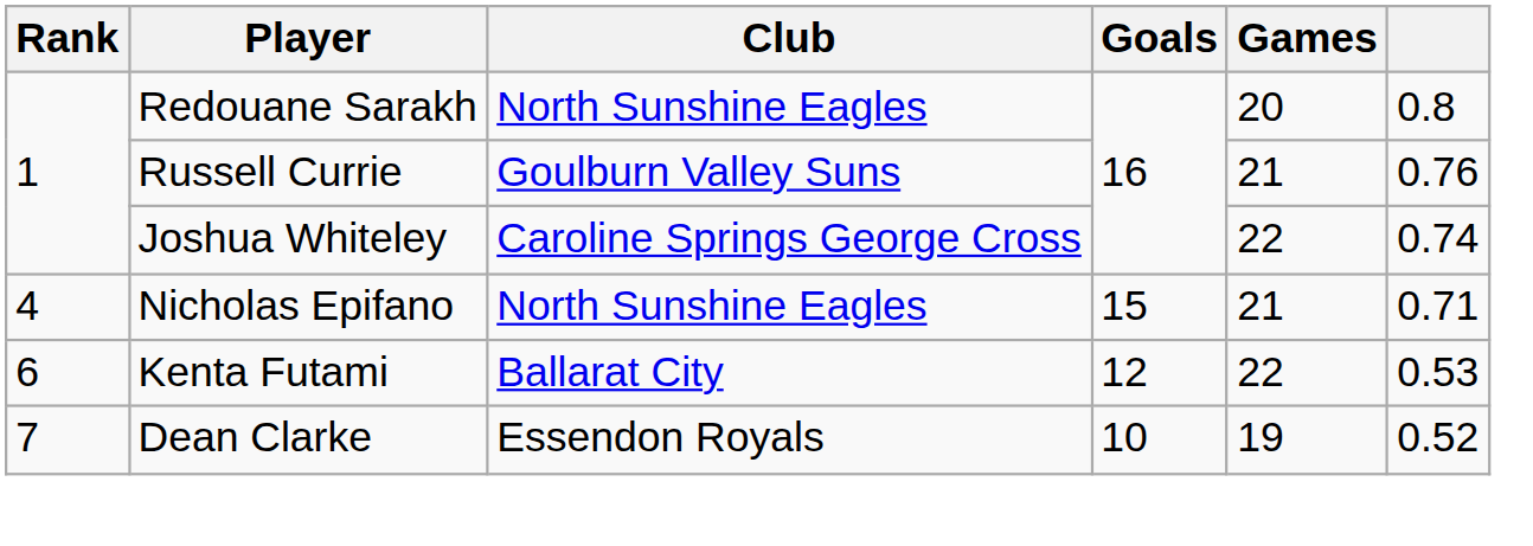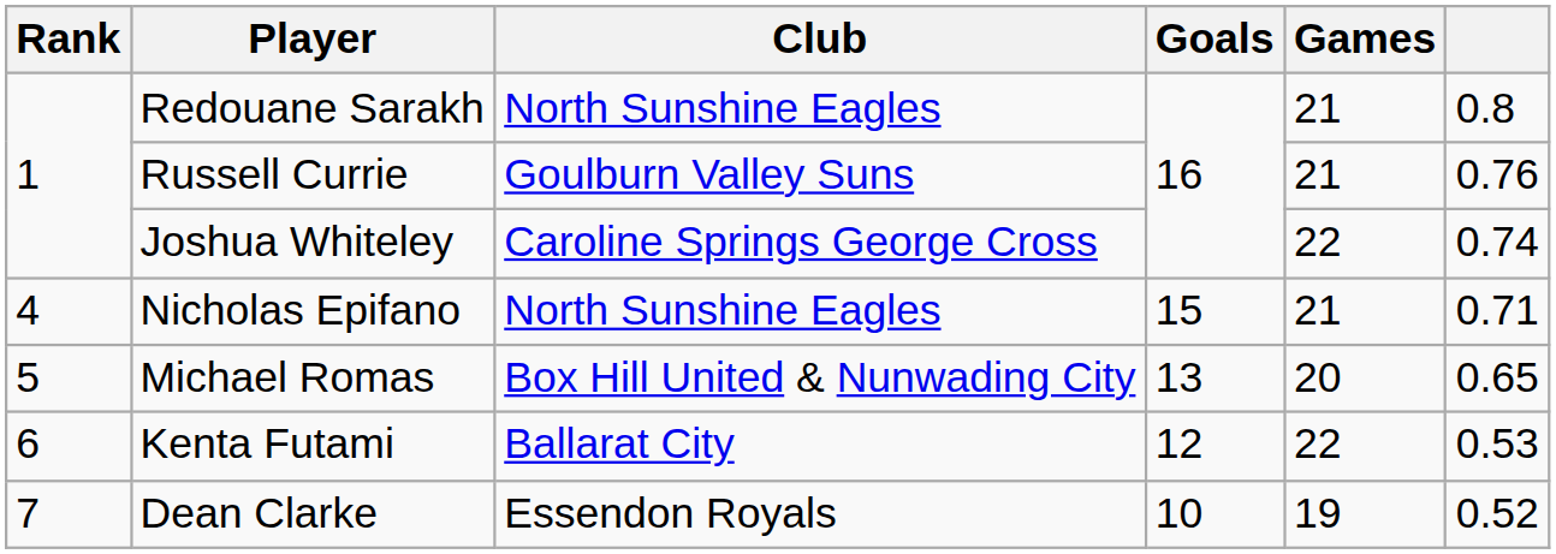Redouane Sarakh | Games: 20 -> 21
+ row: 5 | Michael Romas | Box Hill United & Nunwading City | 13 | 20 | 0.65
